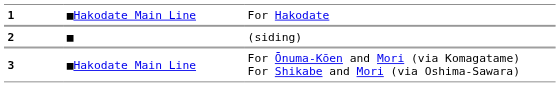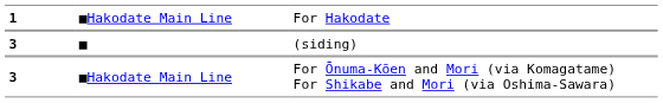■ | column 1: 2 -> 3
